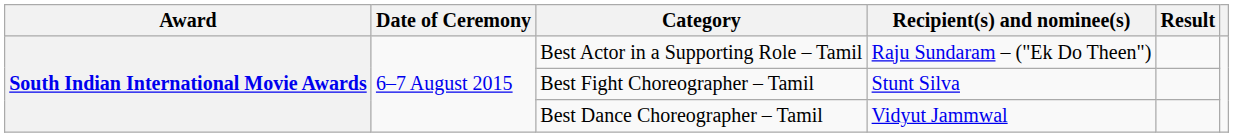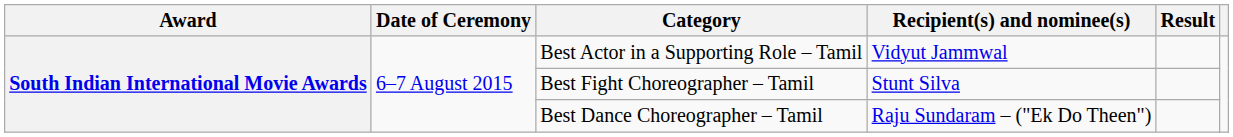Best Actor in a Supporting Role – Tamil | Recipient(s) and nominee(s): Raju Sundaram – ("Ek Do Theen") -> Vidyut Jammwal
Best Dance Choreographer – Tamil | Recipient(s) and nominee(s): Vidyut Jammwal -> Raju Sundaram – ("Ek Do Theen")
